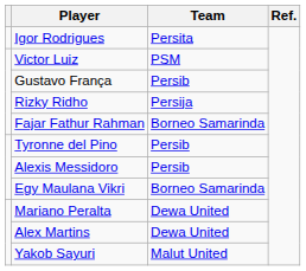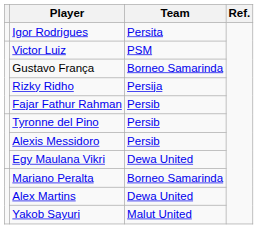Gustavo França | Team: Persib -> Borneo Samarinda
Fajar Fathur Rahman | Team: Borneo Samarinda -> Persib
Egy Maulana Vikri | Team: Borneo Samarinda -> Dewa United
Mariano Peralta | Team: Dewa United -> Borneo Samarinda
